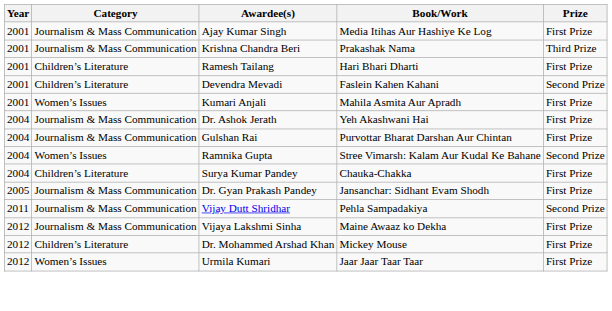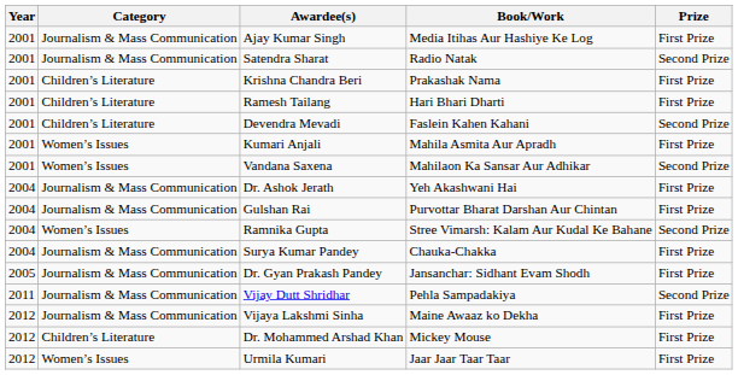+ row: 2001 | Journalism & Mass Communication | Satendra Sharat | Radio Natak | Second Prize
Krishna Chandra Beri | Category: Journalism & Mass Communication -> Children’s Literature
Krishna Chandra Beri | Prize: Third Prize -> First Prize
+ row: 2001 | Women’s Issues | Vandana Saxena | Mahilaon Ka Sansar Aur Adhikar | Second Prize
Surya Kumar Pandey | Category: Children’s Literature -> Journalism & Mass Communication
